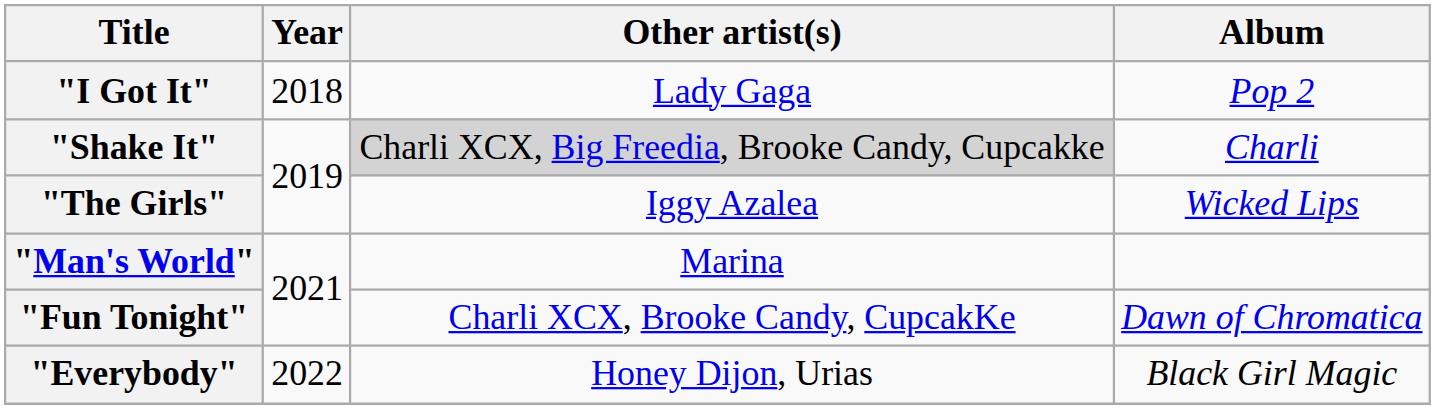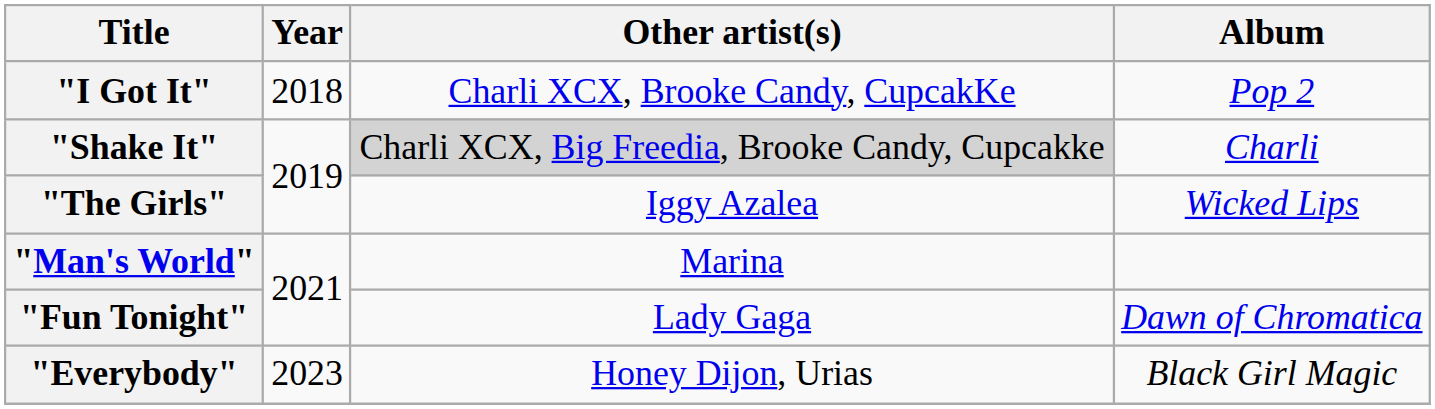"I Got It" | Other artist(s): Lady Gaga -> Charli XCX, Brooke Candy, CupcakKe
"Fun Tonight" | Other artist(s): Charli XCX, Brooke Candy, CupcakKe -> Lady Gaga
"Everybody" | Year: 2022 -> 2023
